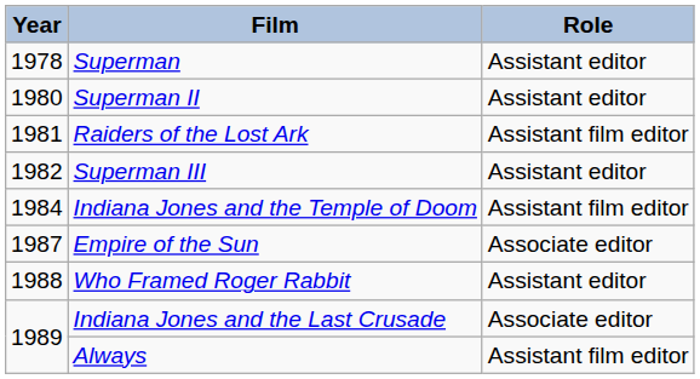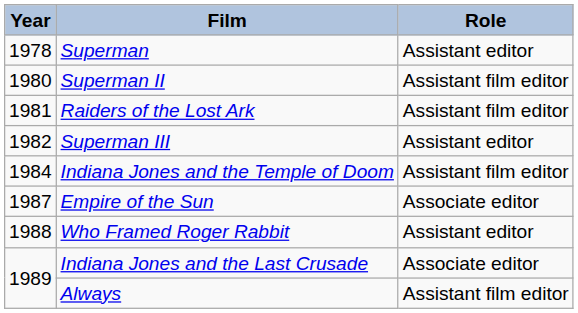Superman II | Role: Assistant editor -> Assistant film editor
